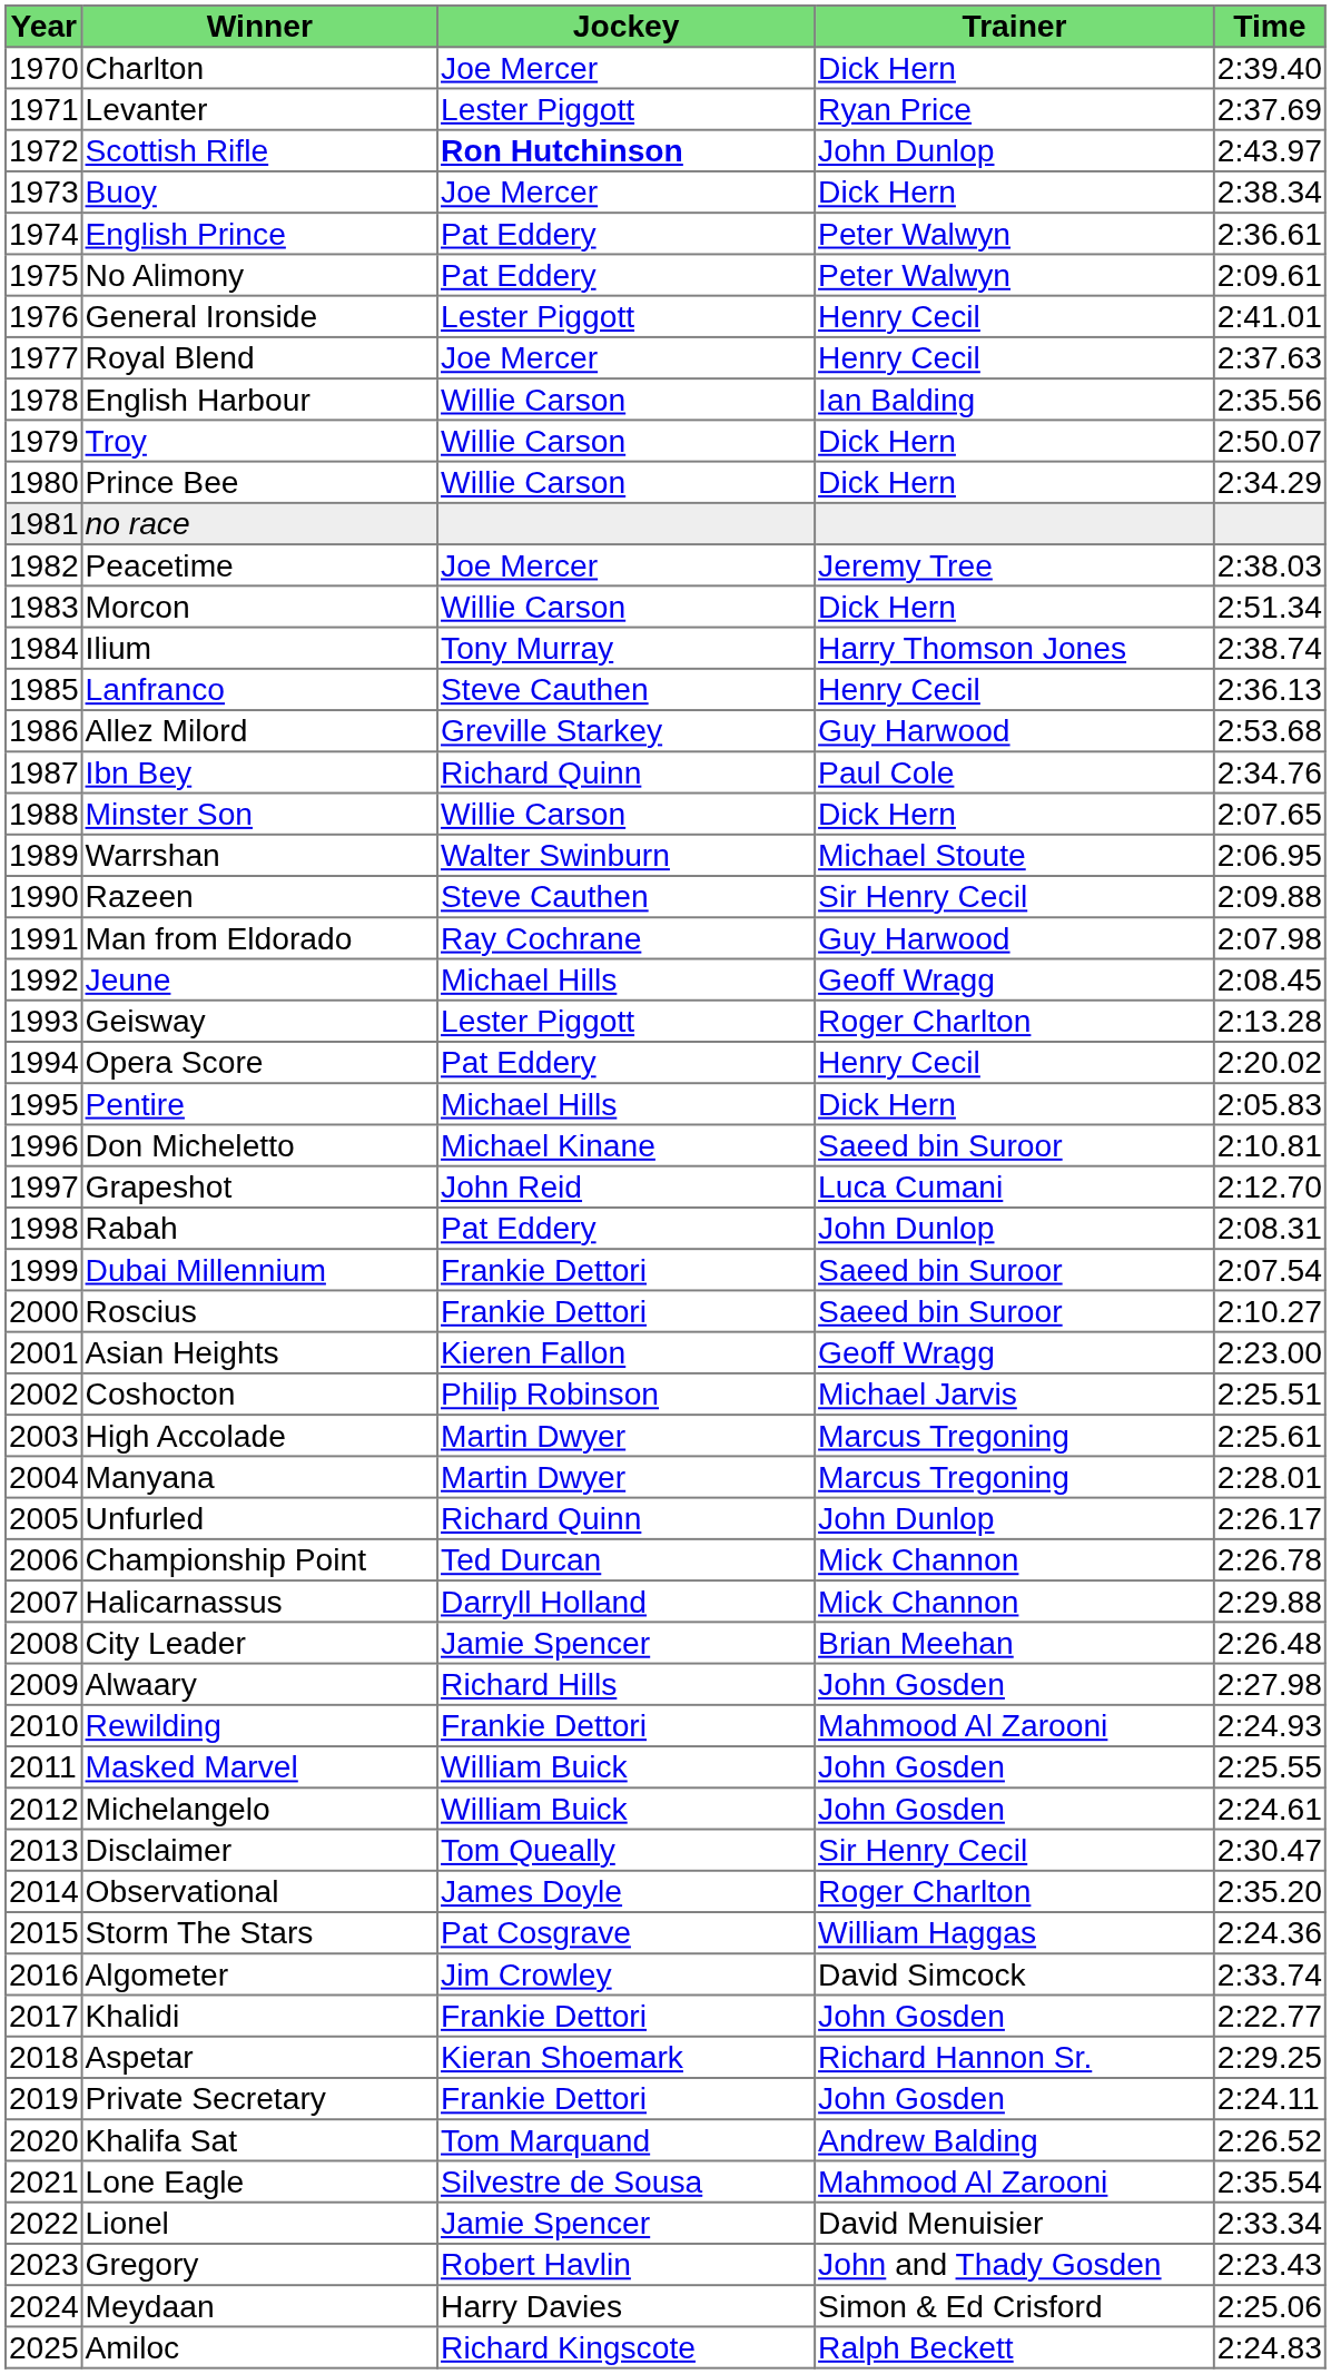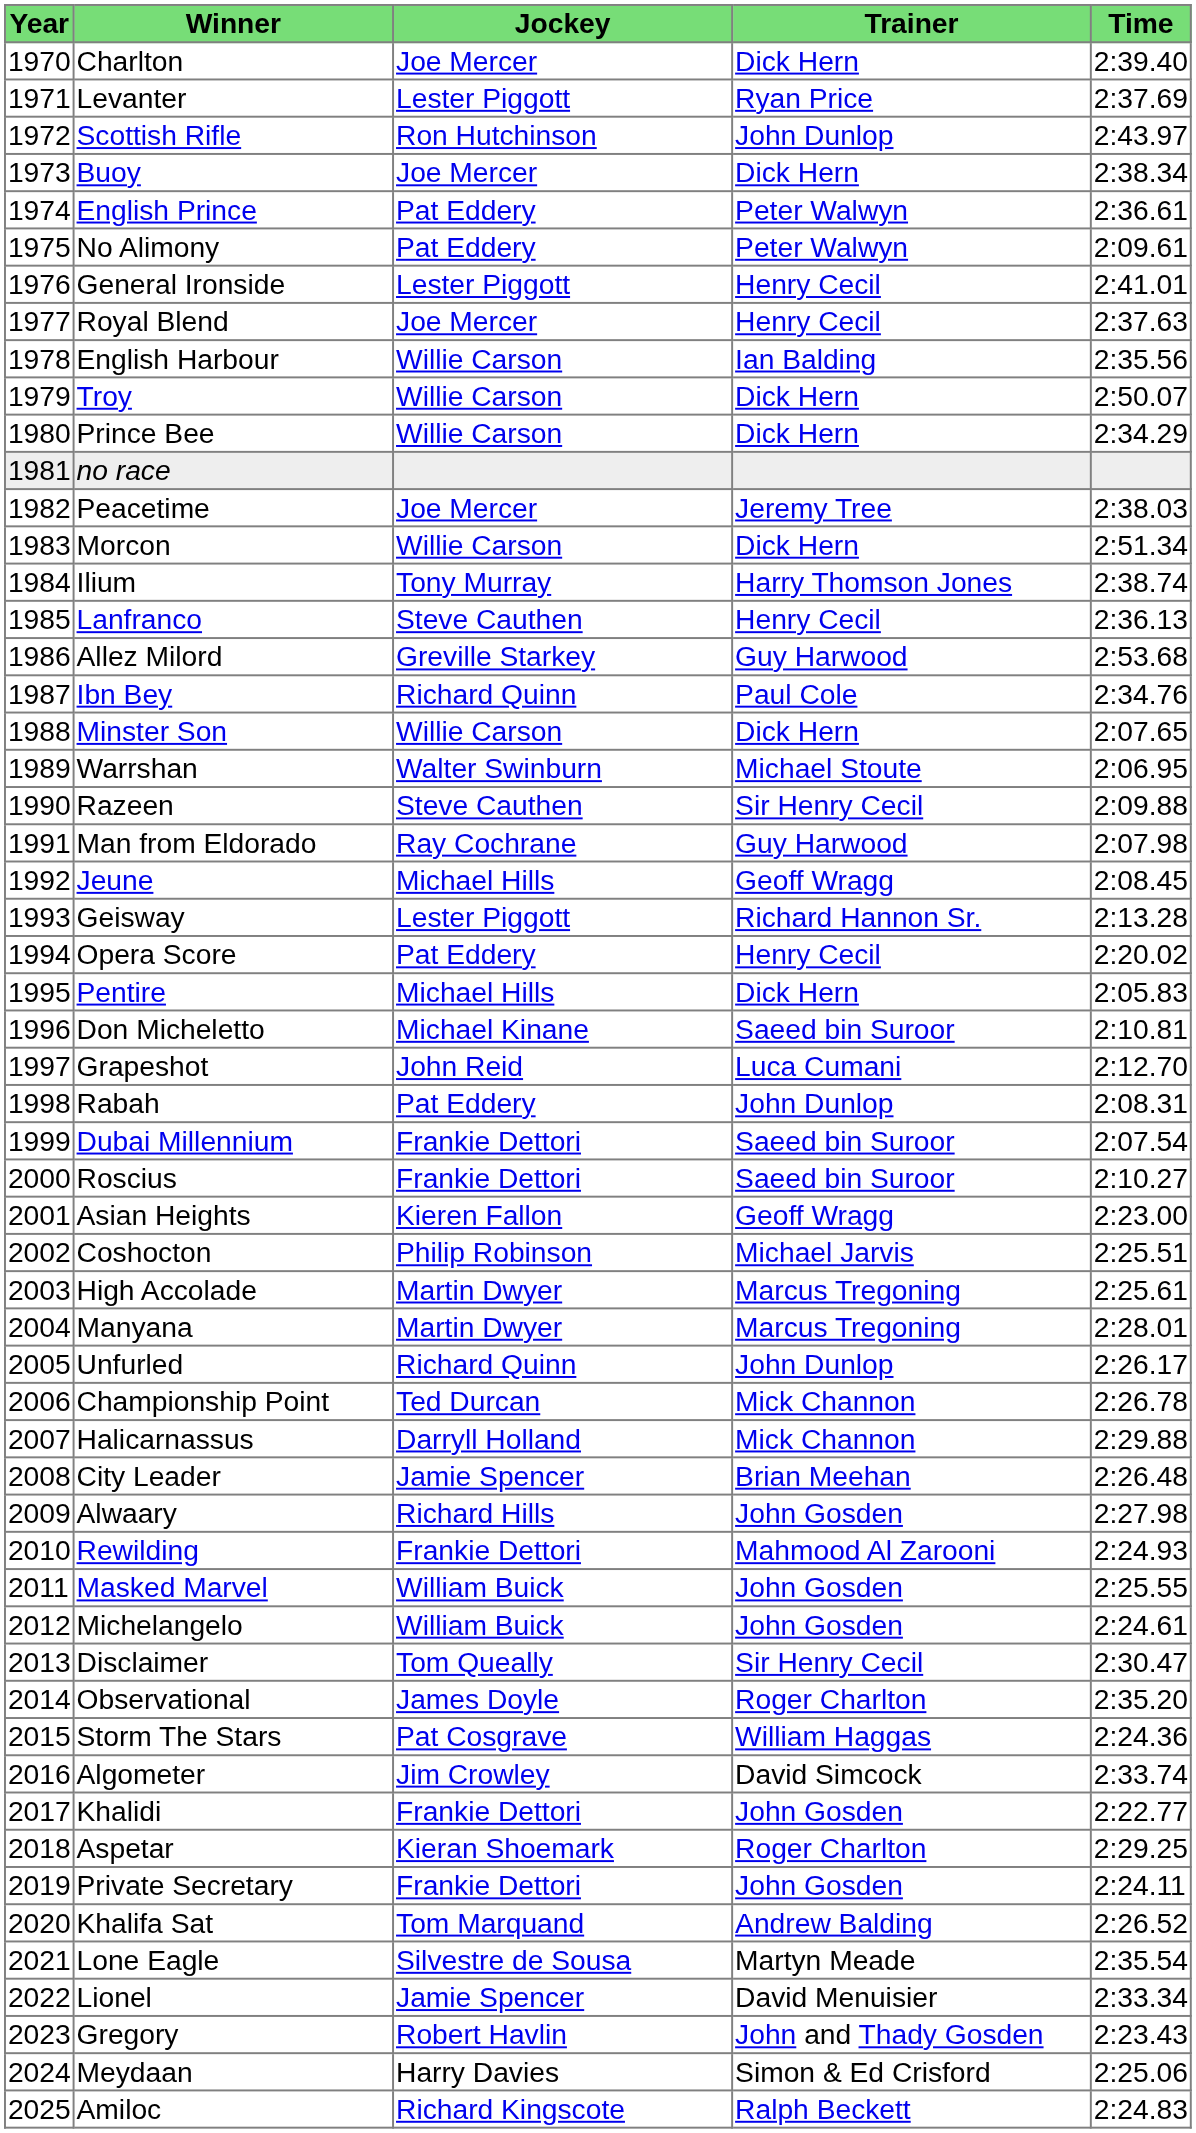Scottish Rifle | Jockey: bold -> normal
Geisway | Trainer: Roger Charlton -> Richard Hannon Sr.
Aspetar | Trainer: Richard Hannon Sr. -> Roger Charlton
Lone Eagle | Trainer: Mahmood Al Zarooni -> Martyn Meade
